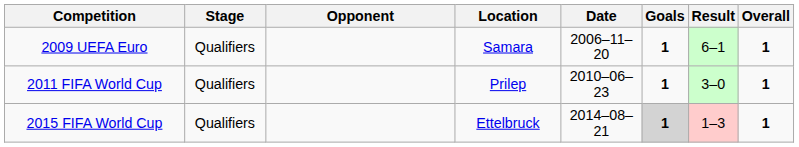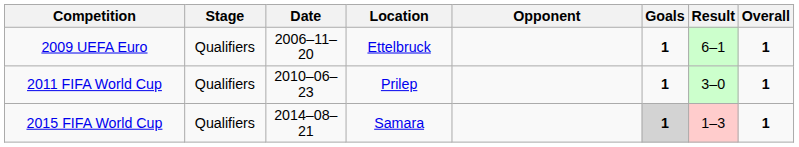columns swapped: Date <-> Opponent
2009 UEFA Euro | Location: Samara -> Ettelbruck
2015 FIFA World Cup | Location: Ettelbruck -> Samara
